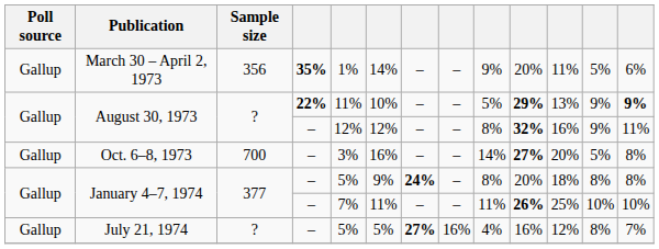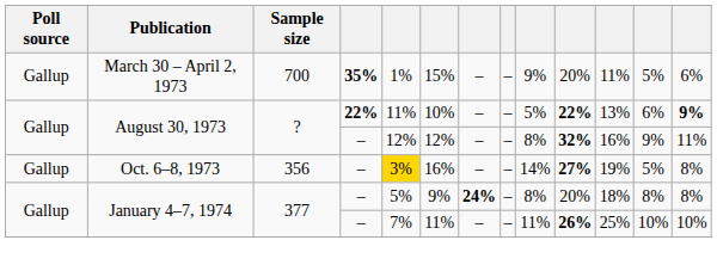March 30 – April 2, 1973 | Sample size: 356 -> 700
March 30 – April 2, 1973 | column 6: 14% -> 15%
August 30, 1973 / 22% | column 10: 29% -> 22%
August 30, 1973 / 22% | column 12: 9% -> 6%
Oct. 6–8, 1973 | Sample size: 700 -> 356
Oct. 6–8, 1973 | column 5: no background -> gold background
Oct. 6–8, 1973 | column 11: 20% -> 19%
- row: Gallup | July 21, 1974 | ? | – | 5% | 5% | 27% | 16% | 4% | 16% | 12% | 8% | 7%
